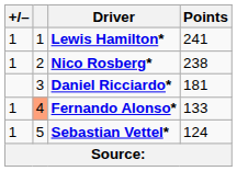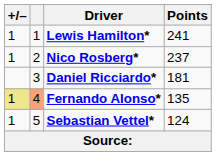Nico Rosberg* | Points: 238 -> 237
Fernando Alonso* | +/–: no background -> khaki background
Fernando Alonso* | Points: 133 -> 135
